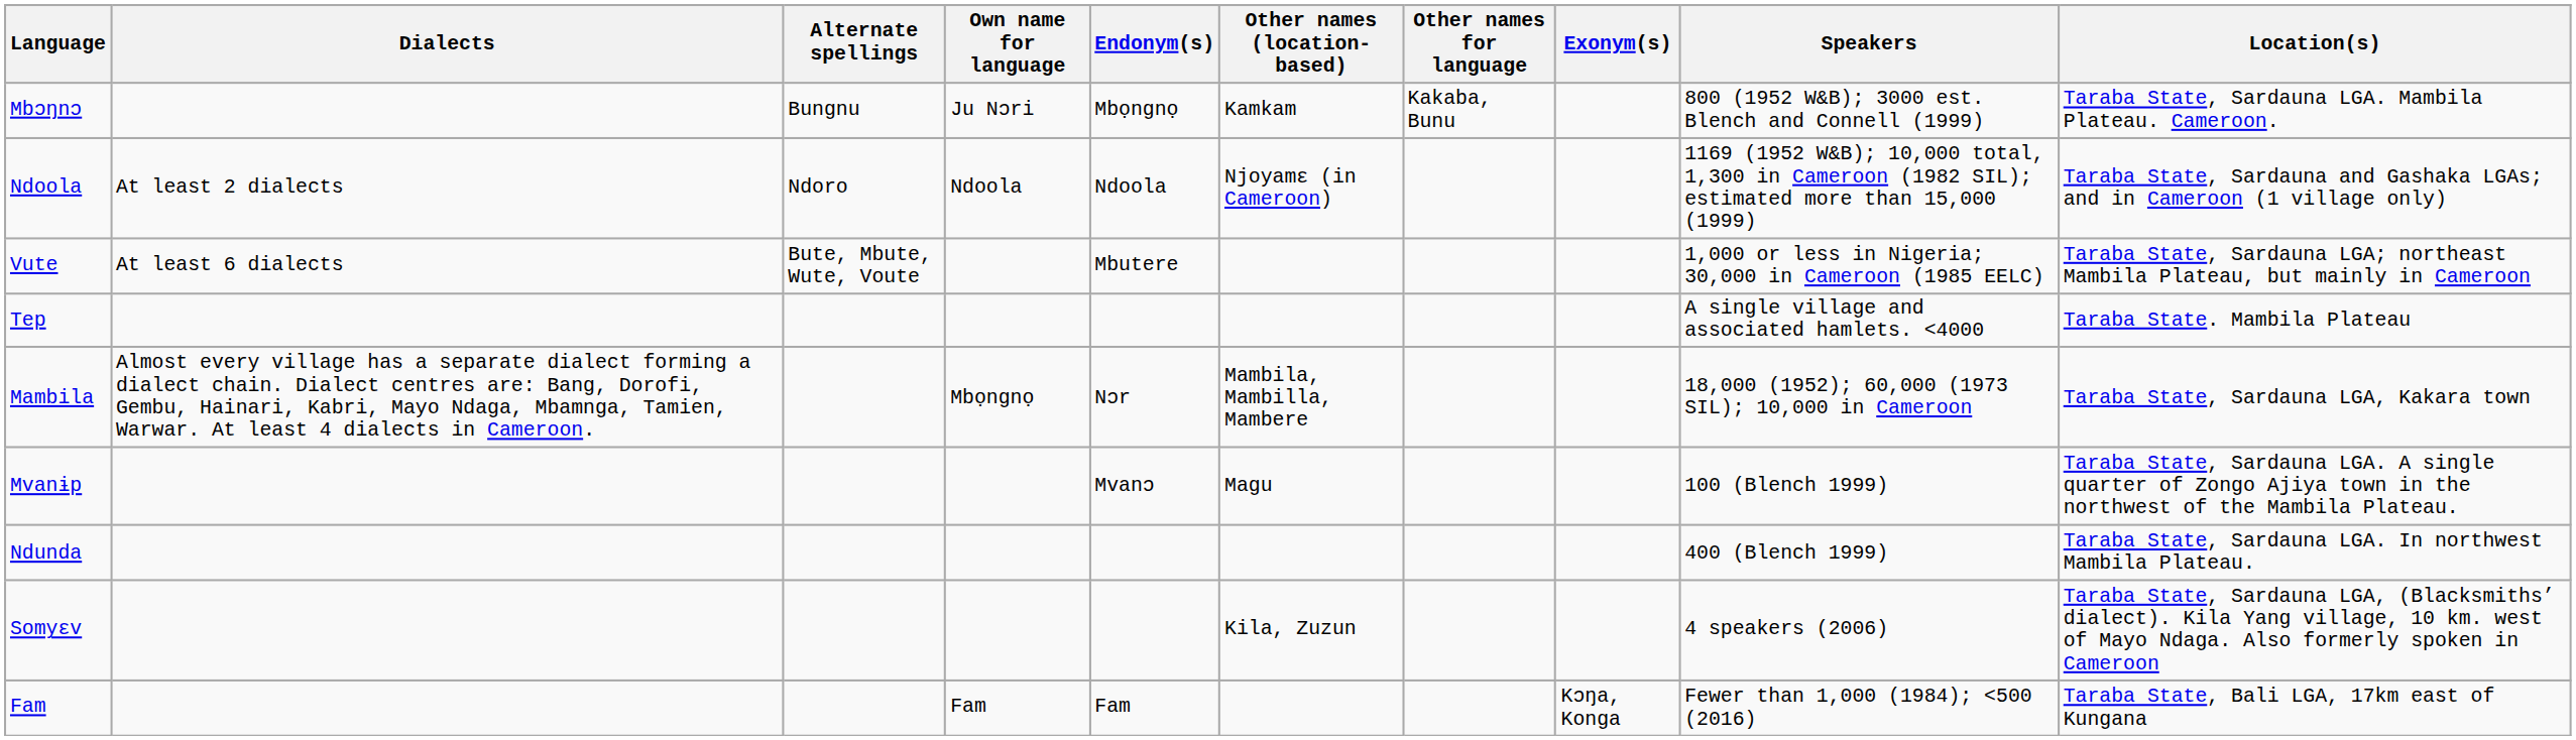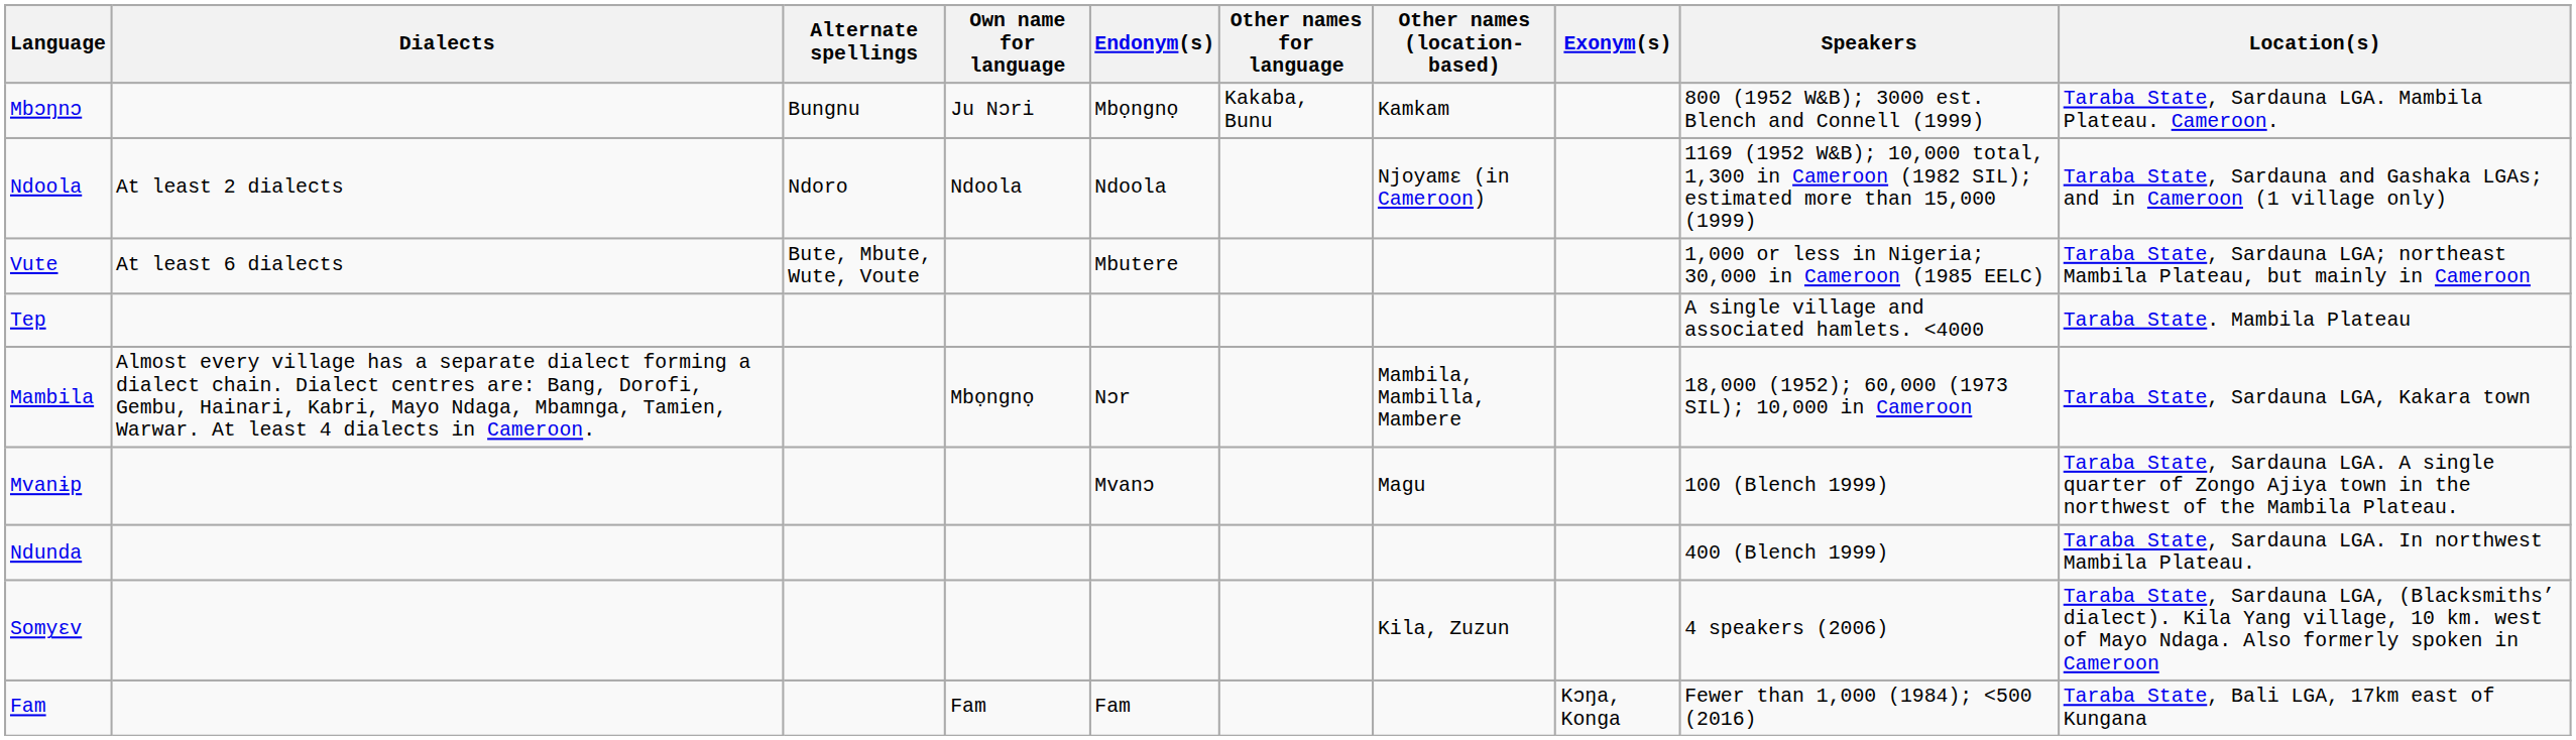columns swapped: Other names (location-based) <-> Other names for language
